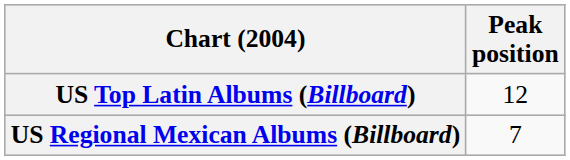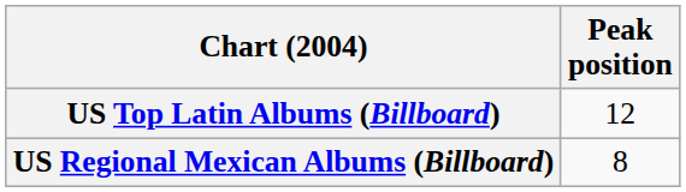US Regional Mexican Albums (Billboard) | Peak position: 7 -> 8
